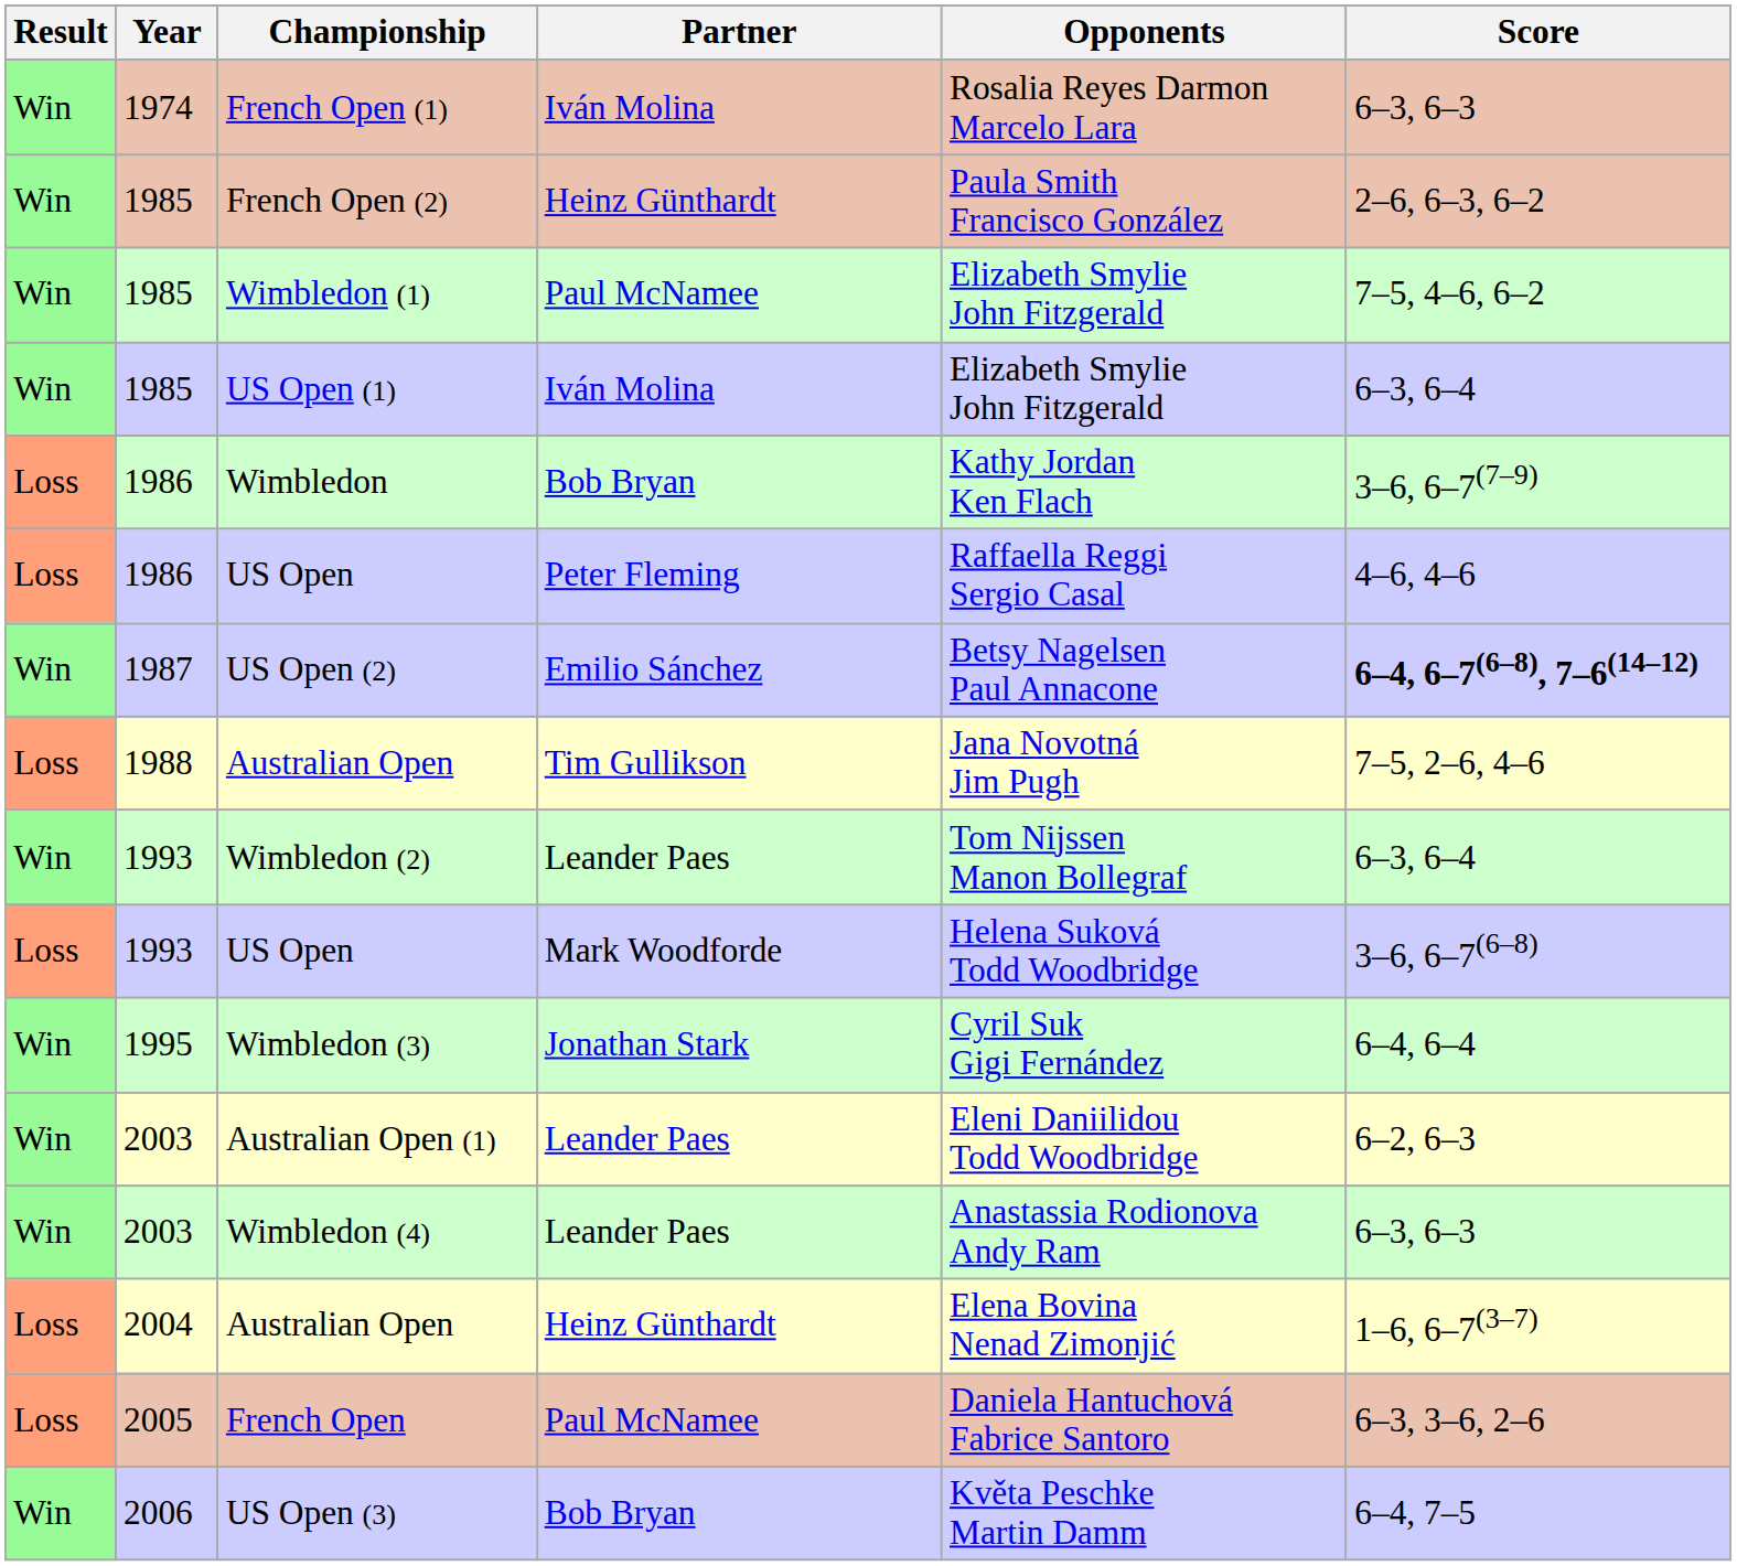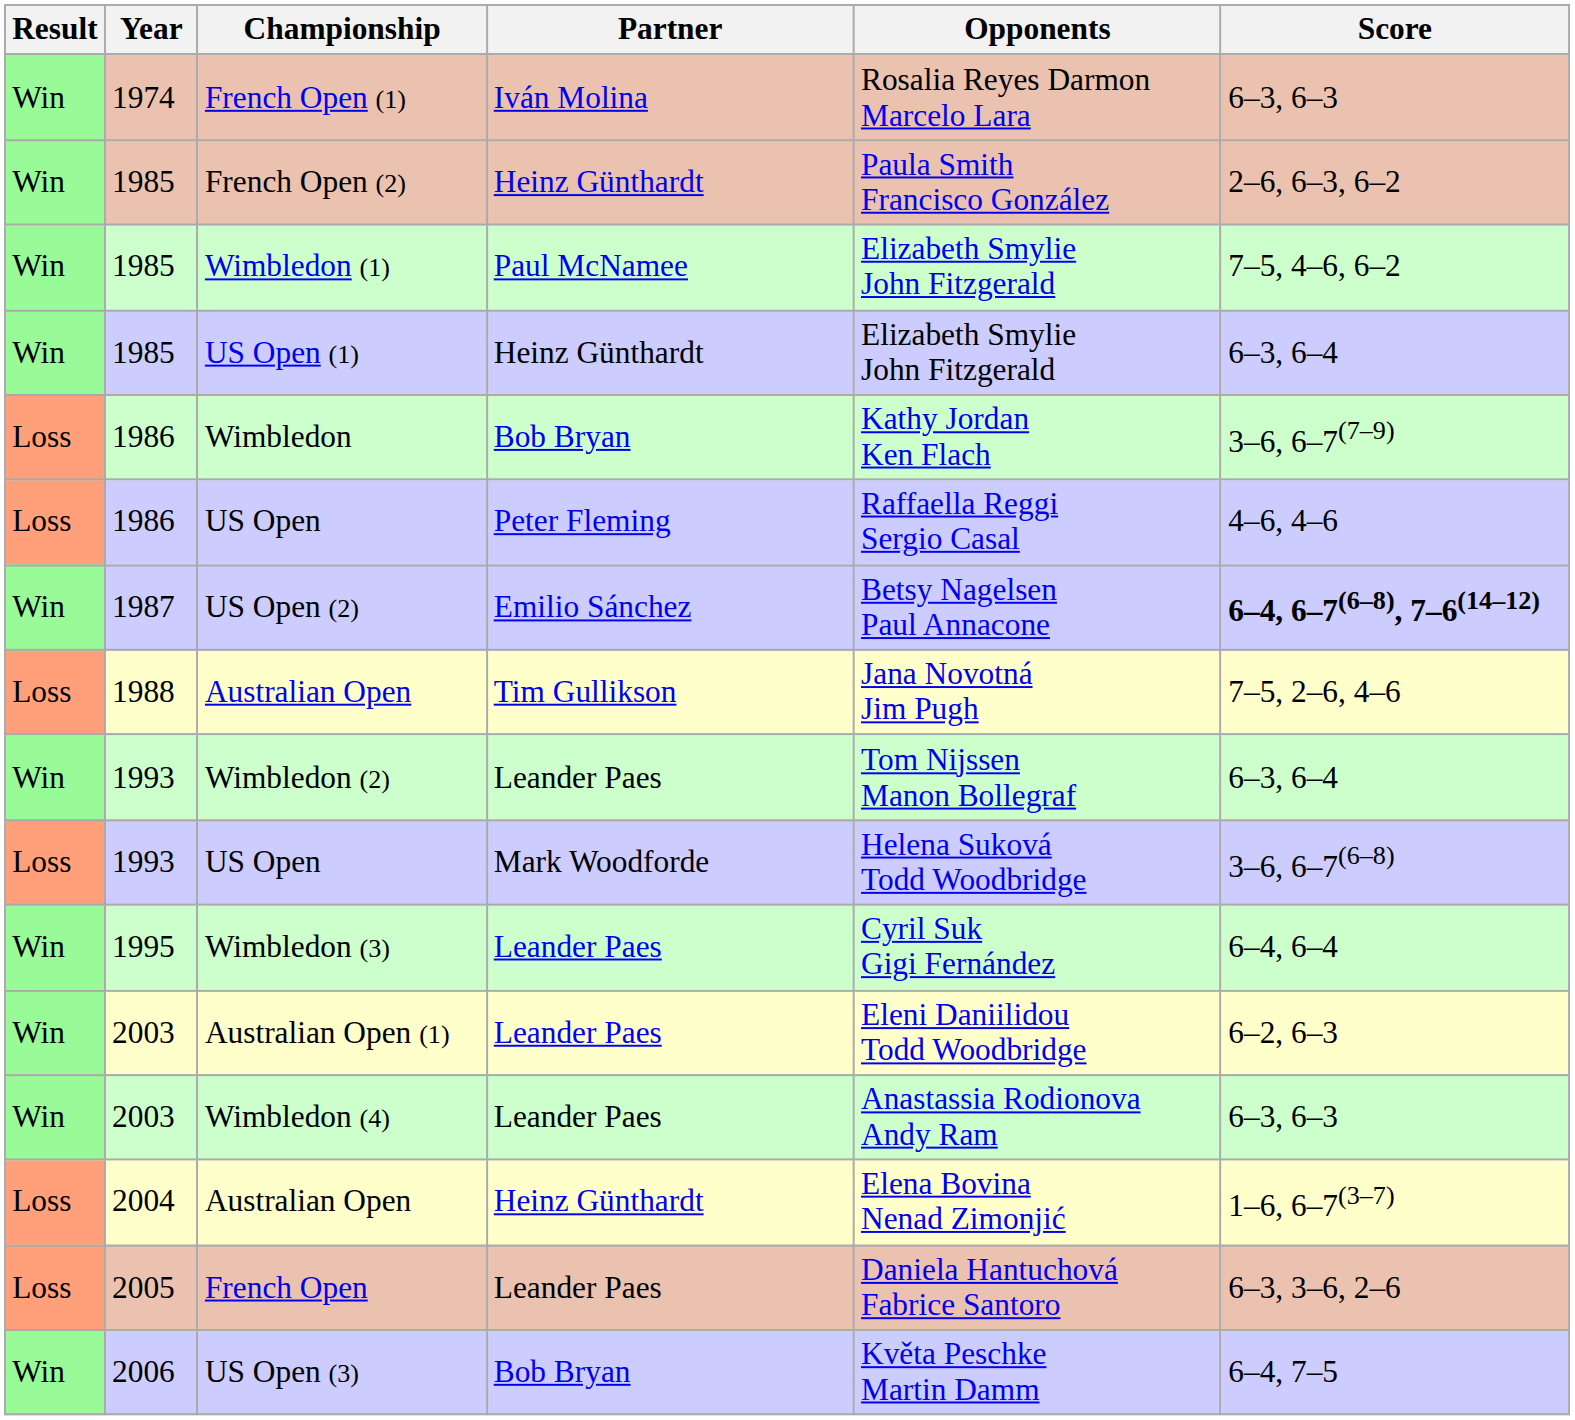US Open (1) | Partner: Iván Molina -> Heinz Günthardt
Wimbledon (3) | Partner: Jonathan Stark -> Leander Paes
French Open | Partner: Paul McNamee -> Leander Paes
